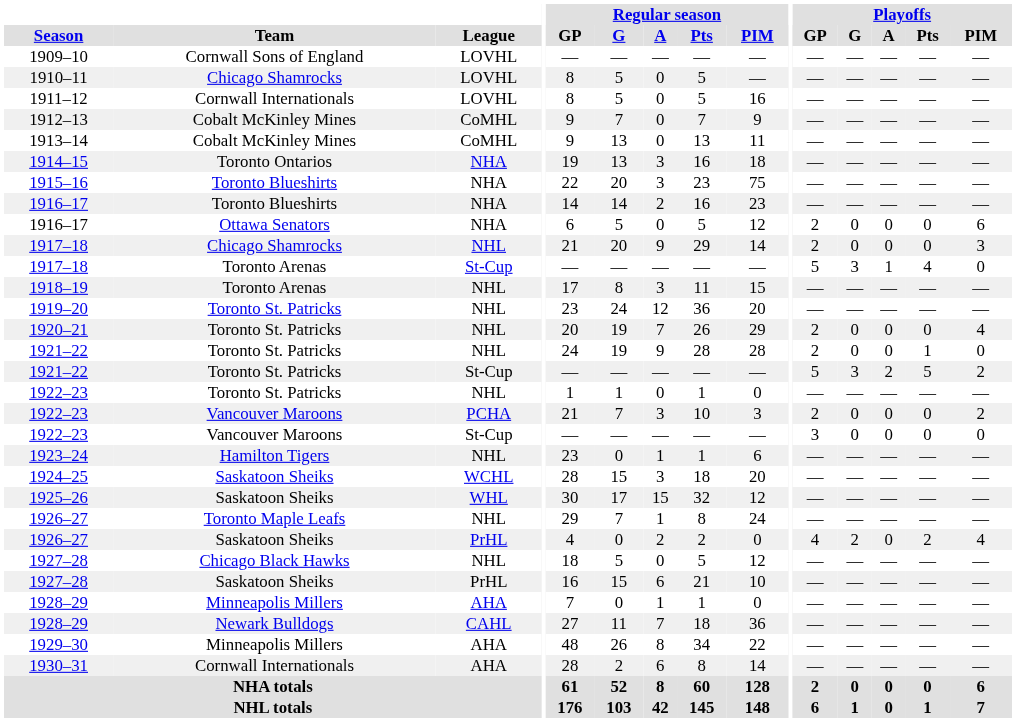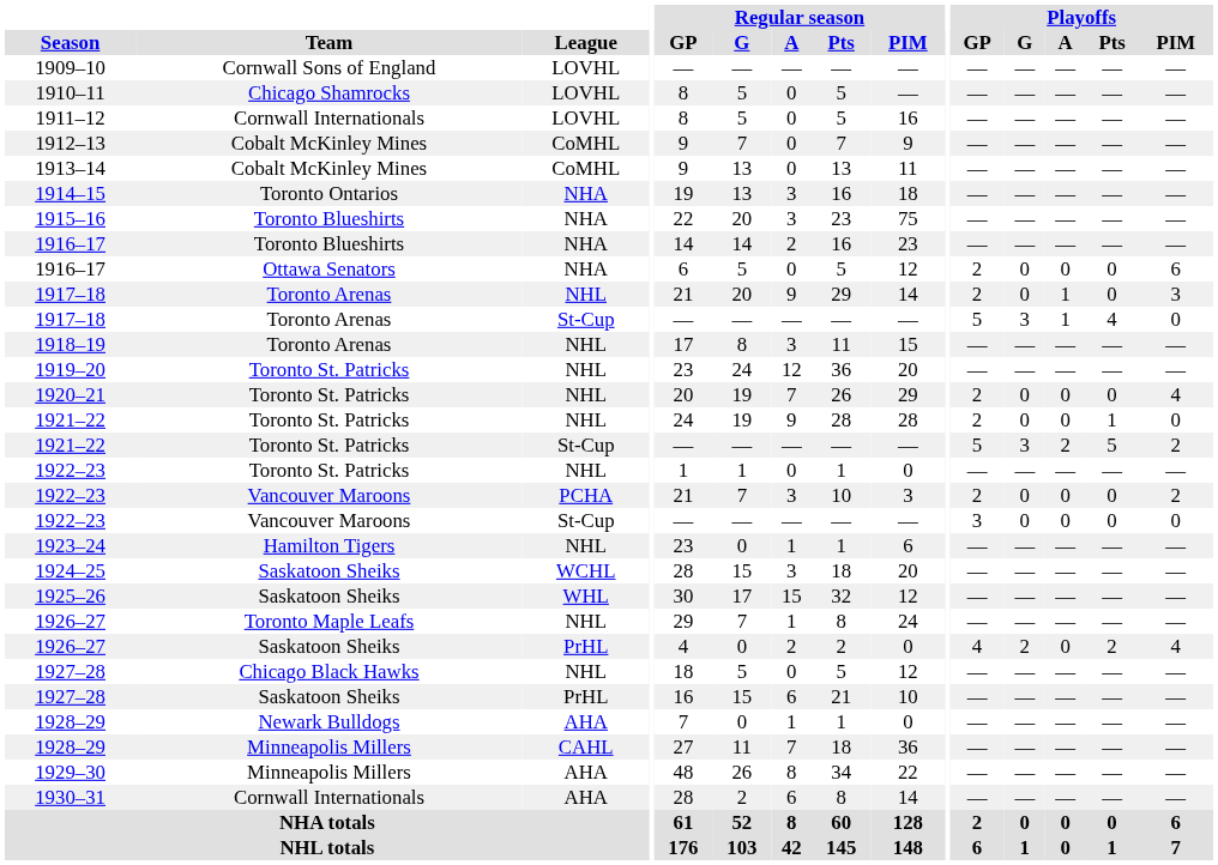1917–18 / NHL | Team: Chicago Shamrocks -> Toronto Arenas
1917–18 / NHL | Playoffs / A: 0 -> 1
1928–29 / AHA | Team: Minneapolis Millers -> Newark Bulldogs
1928–29 / CAHL | Team: Newark Bulldogs -> Minneapolis Millers
